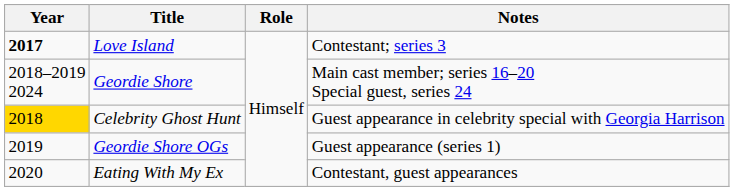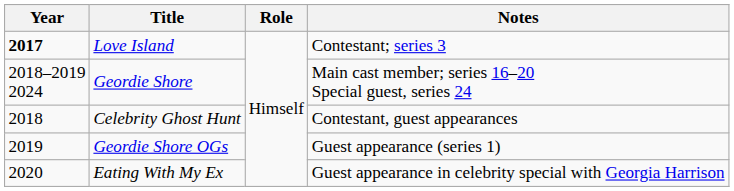Celebrity Ghost Hunt | Year: gold background -> no background
Celebrity Ghost Hunt | Notes: Guest appearance in celebrity special with Georgia Harrison -> Contestant, guest appearances
Eating With My Ex | Notes: Contestant, guest appearances -> Guest appearance in celebrity special with Georgia Harrison
